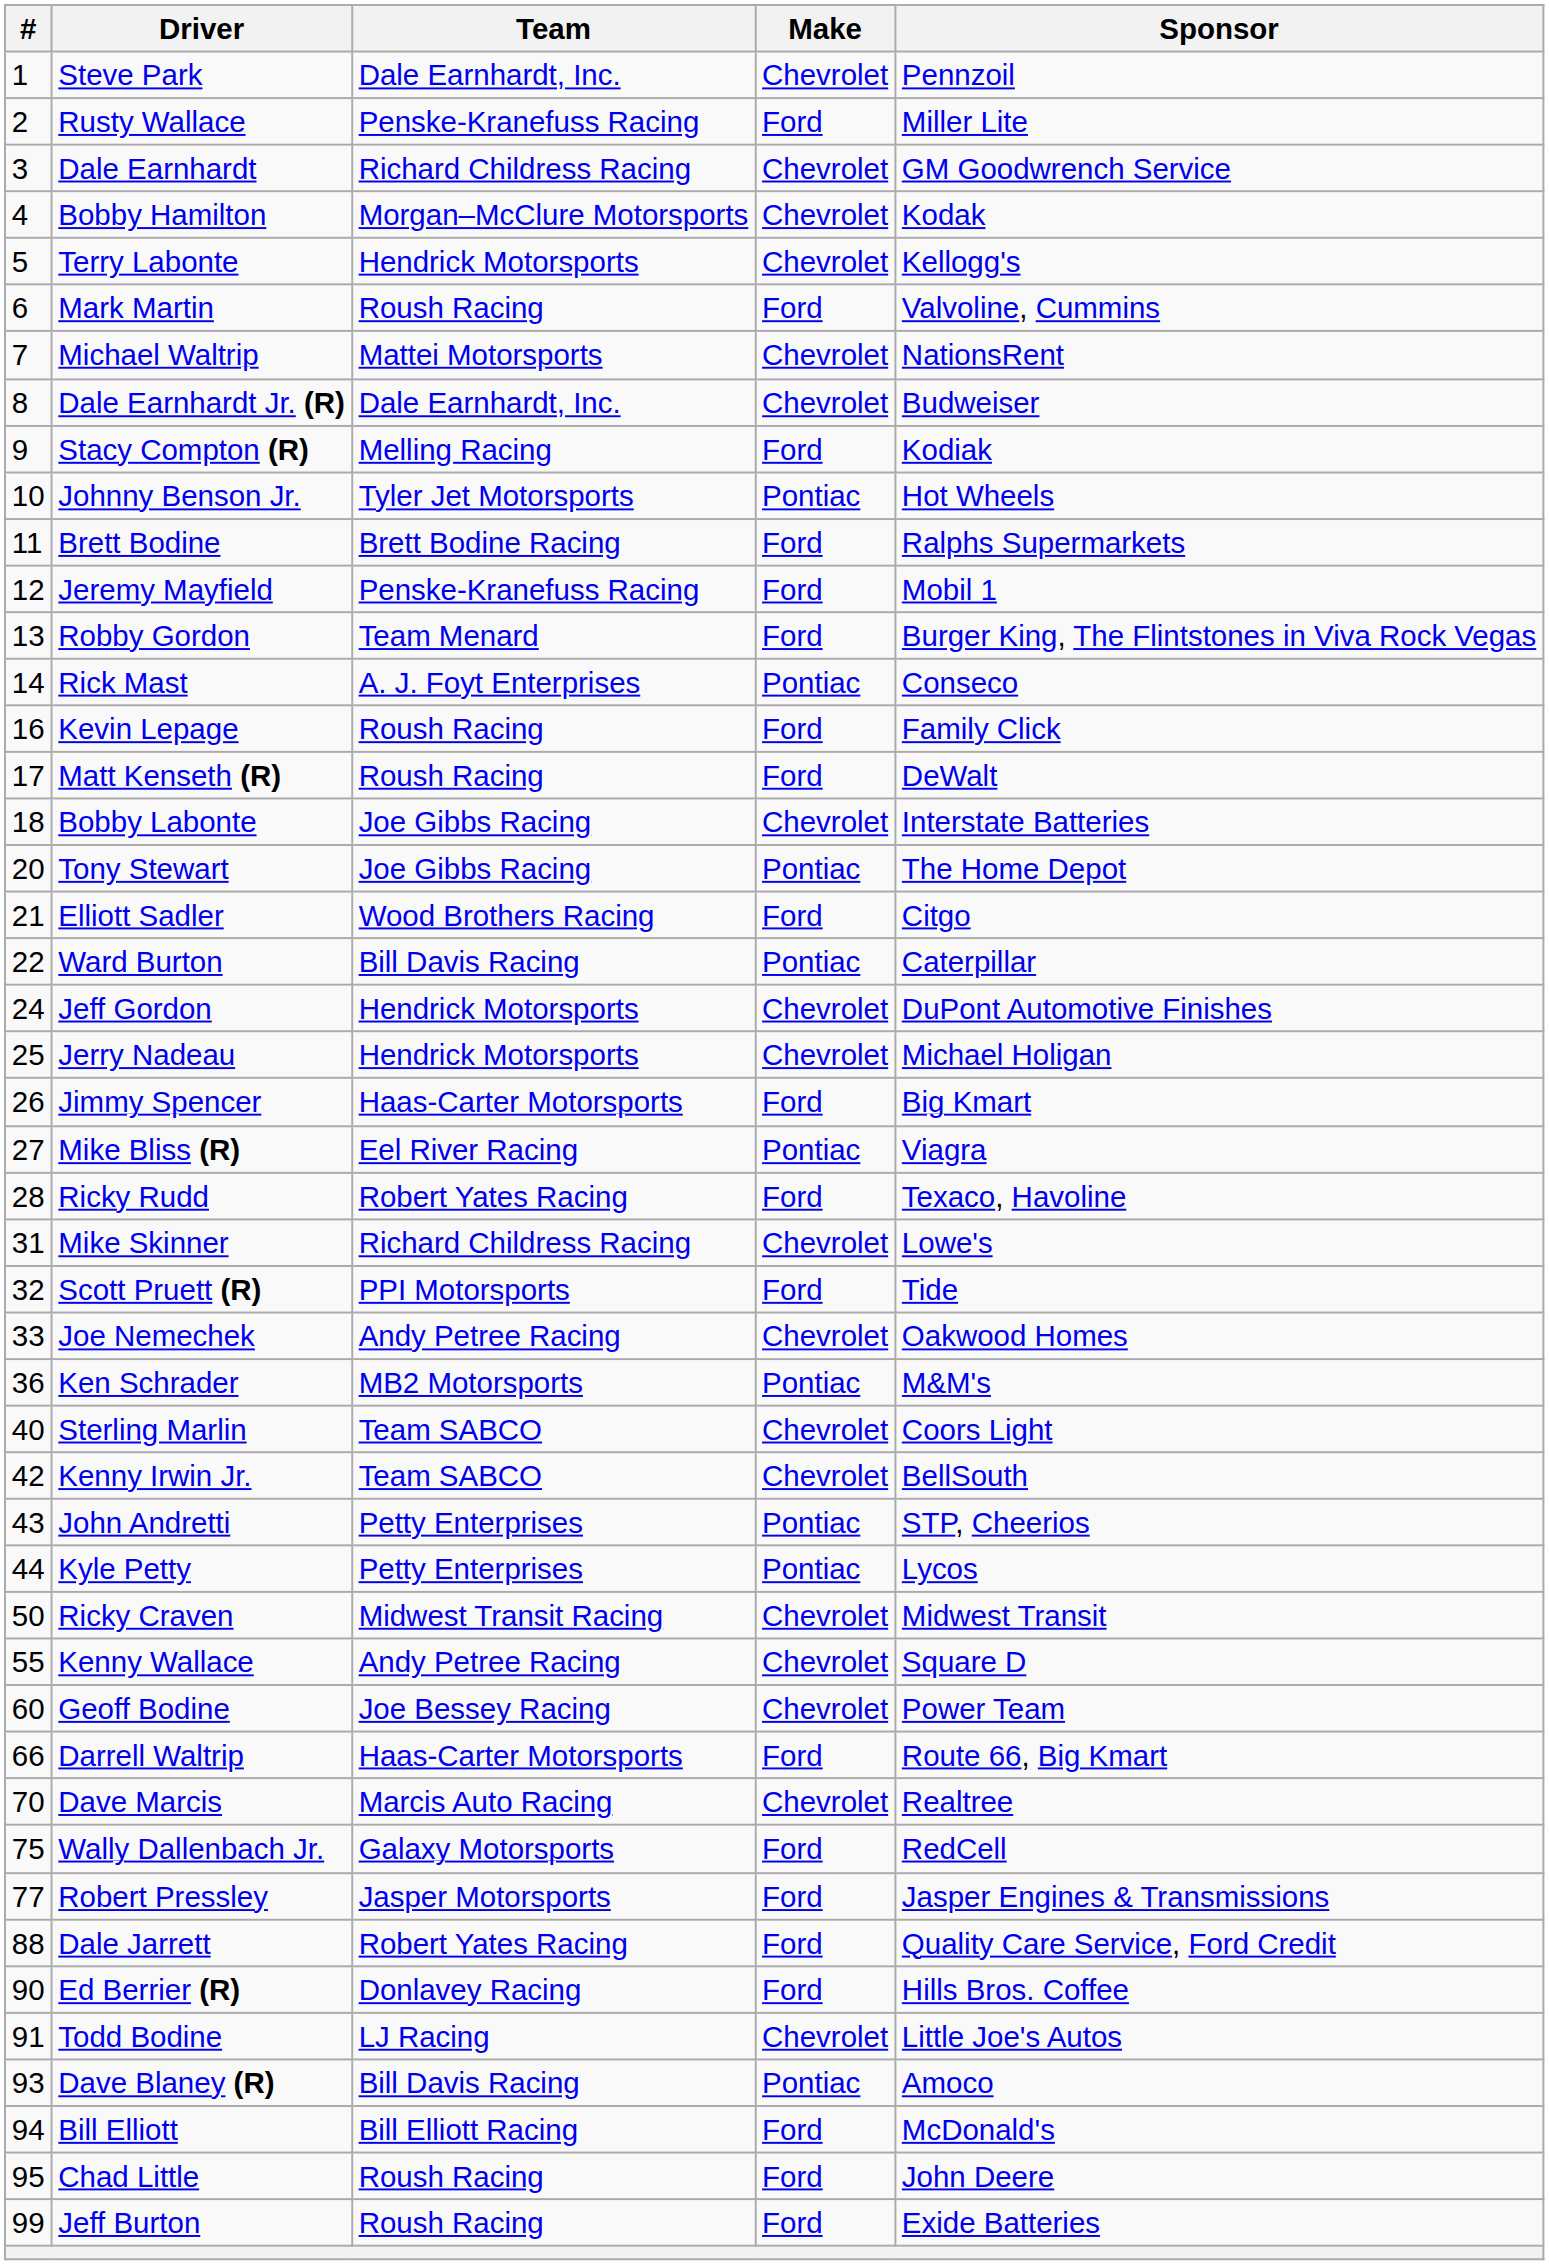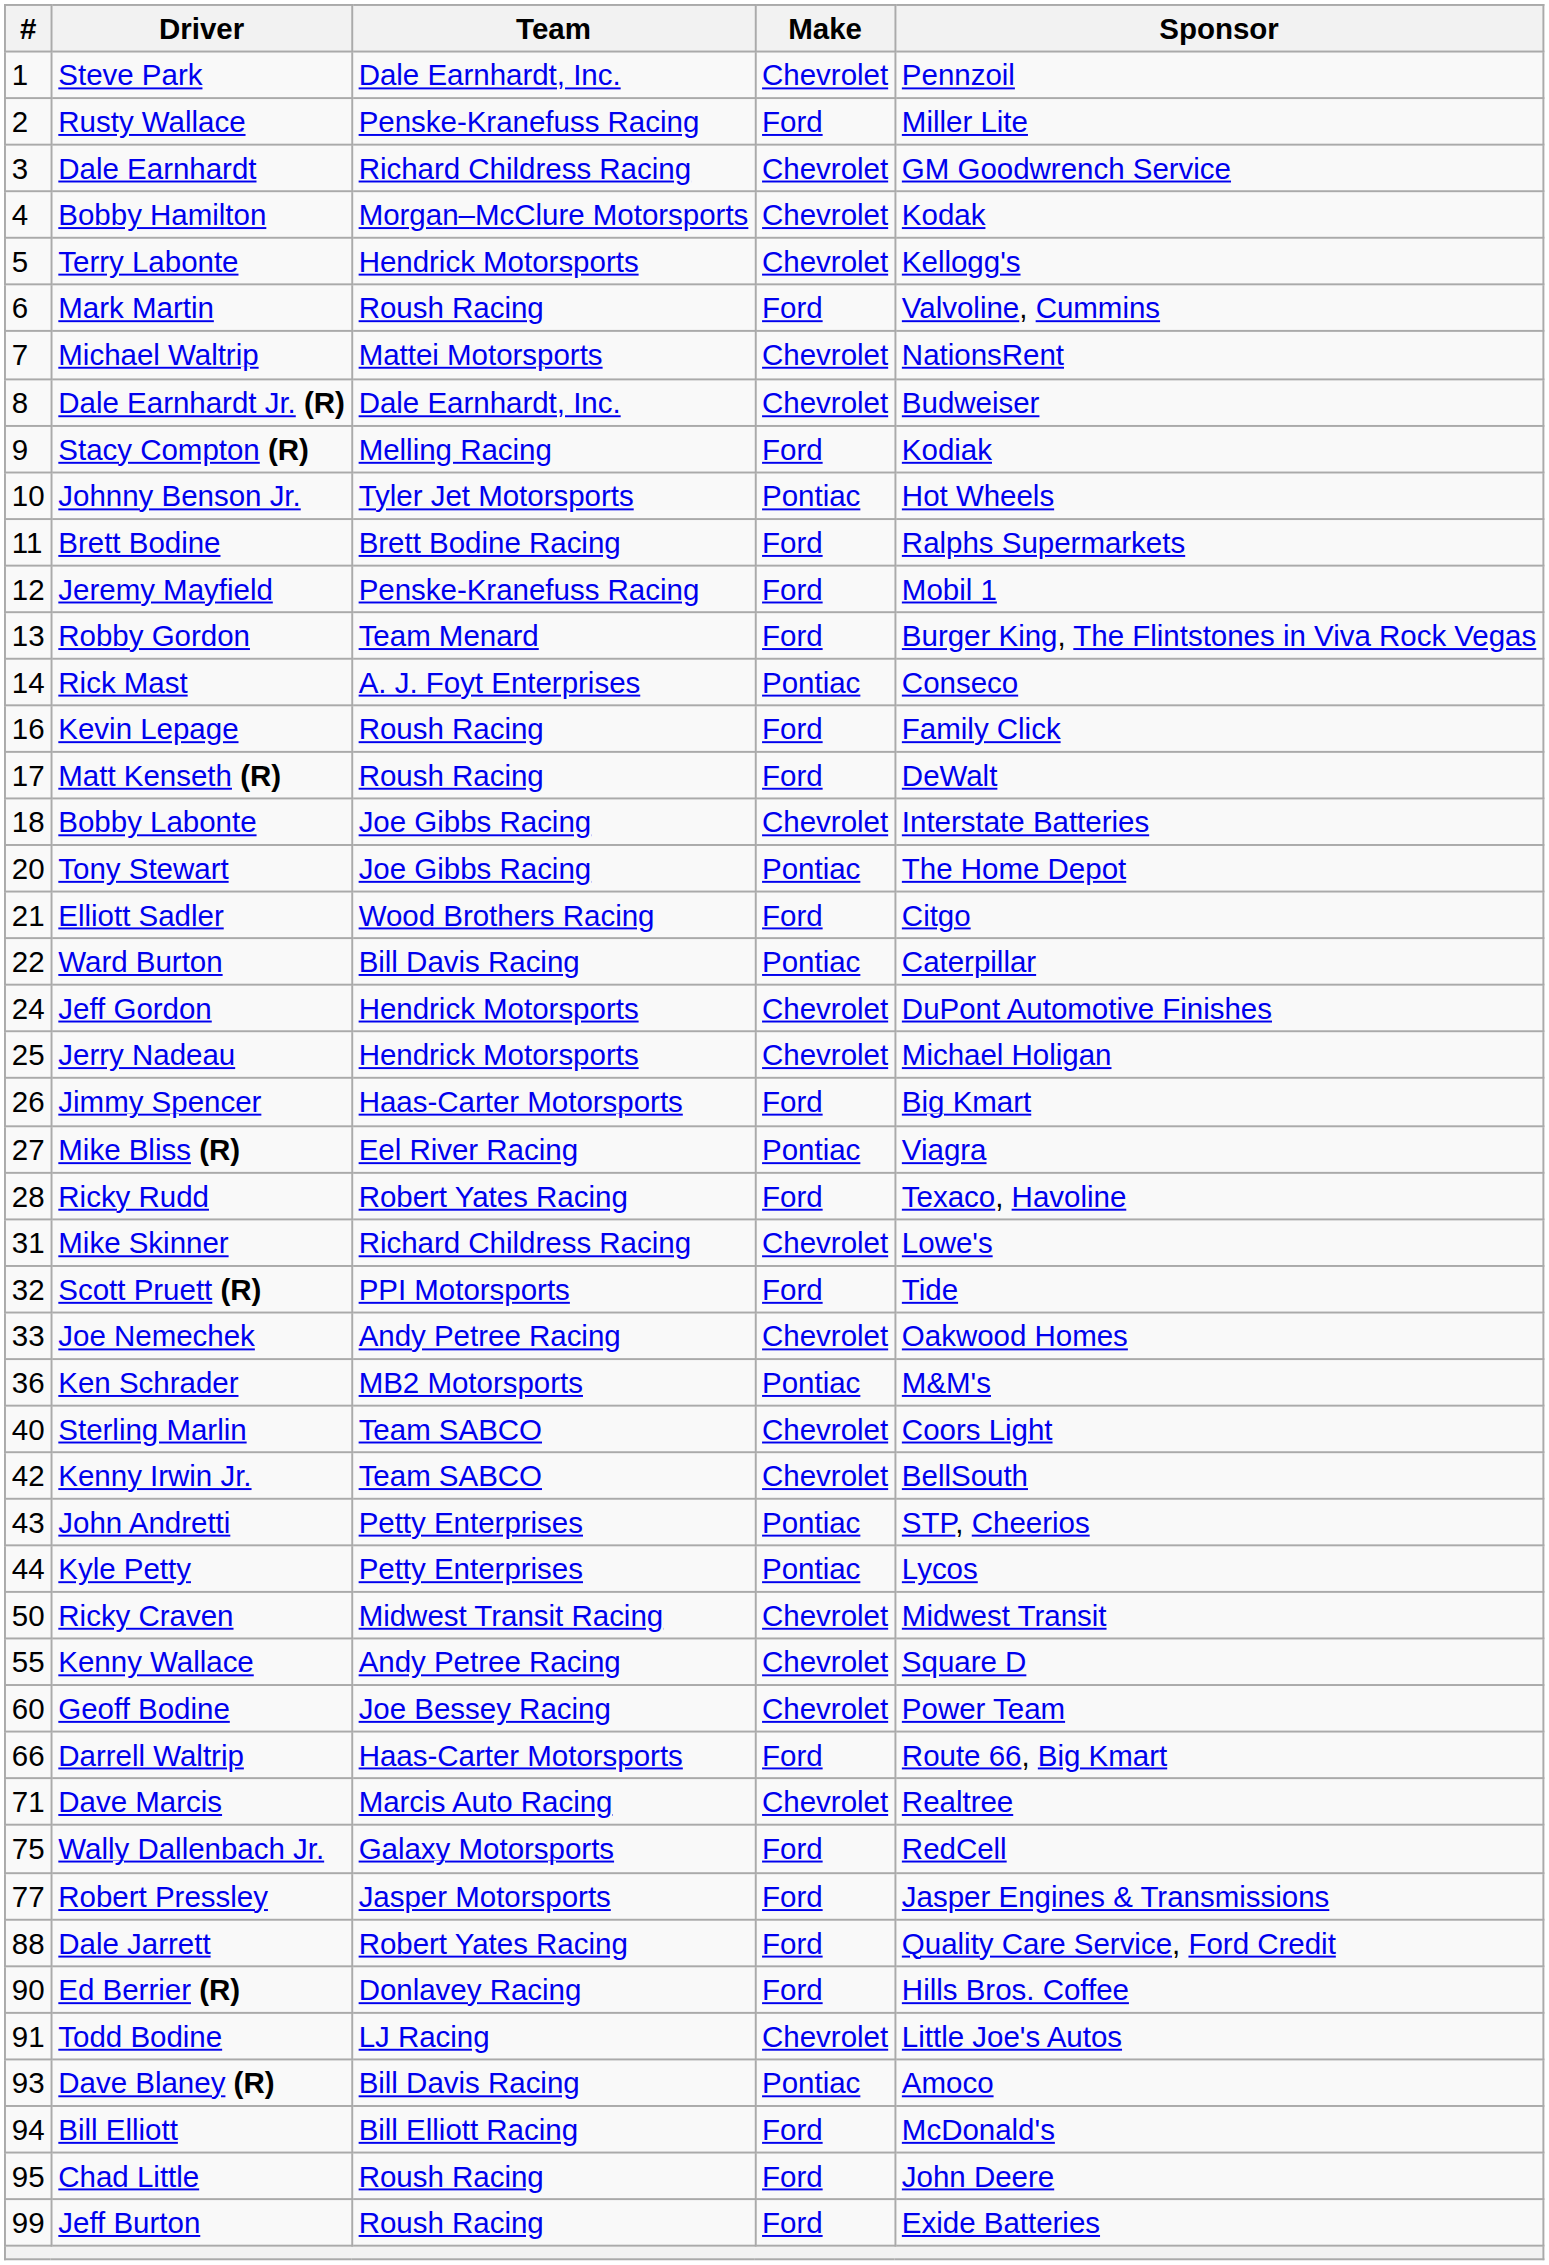Dave Marcis | #: 70 -> 71
